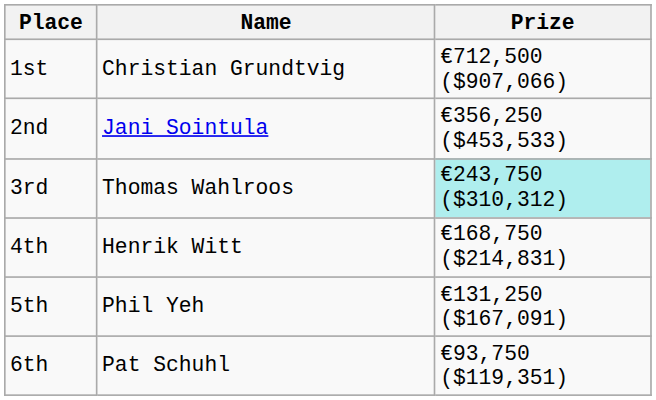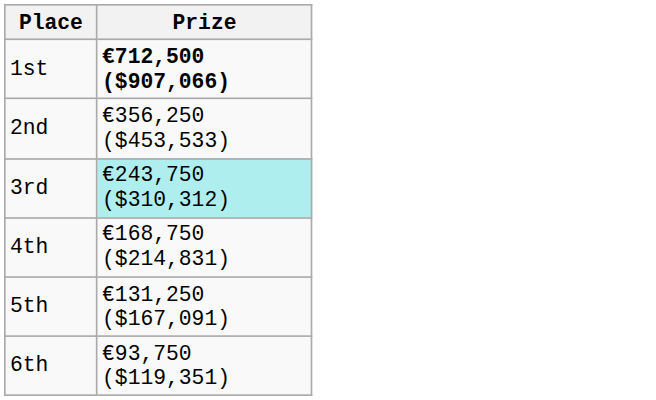- column: Name | Christian Grundtvig | Jani Sointula | Thomas Wahlroos | Henrik Witt | Phil Yeh | Pat Schuhl
1st | Prize: normal -> bold
